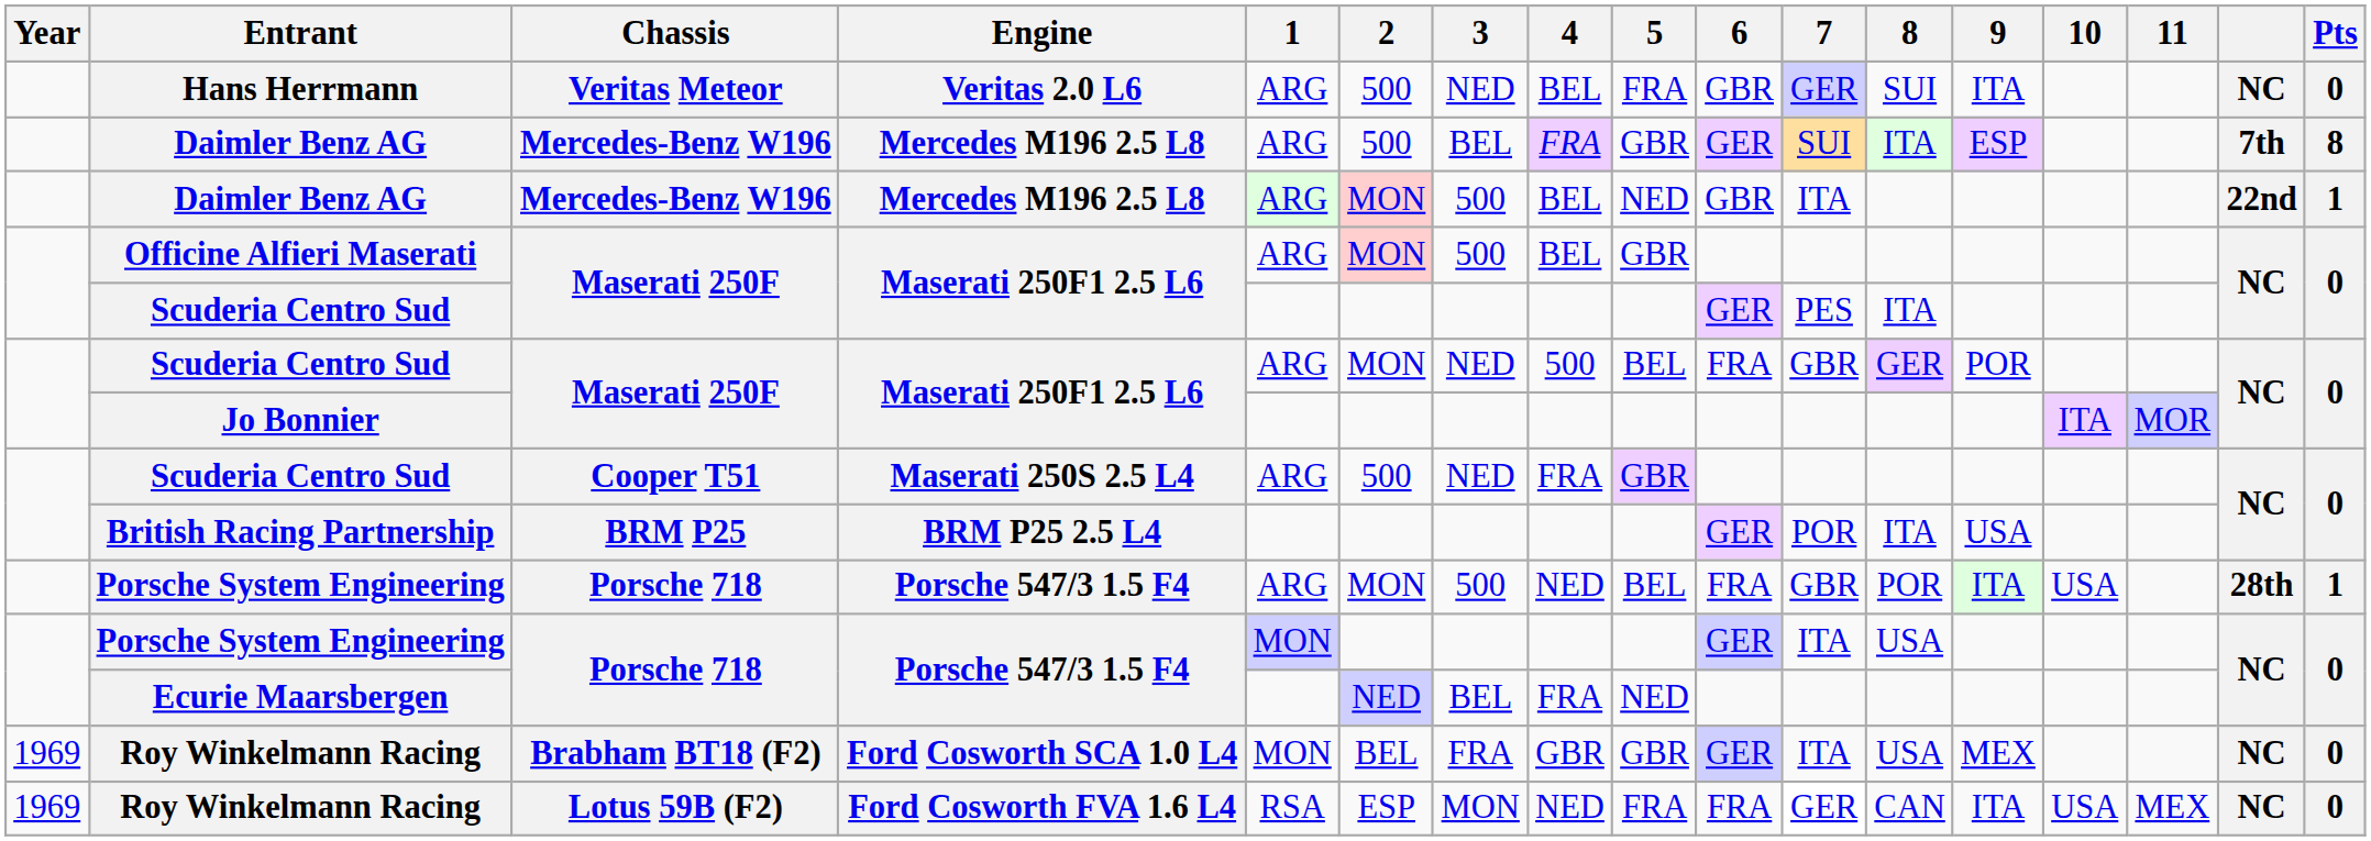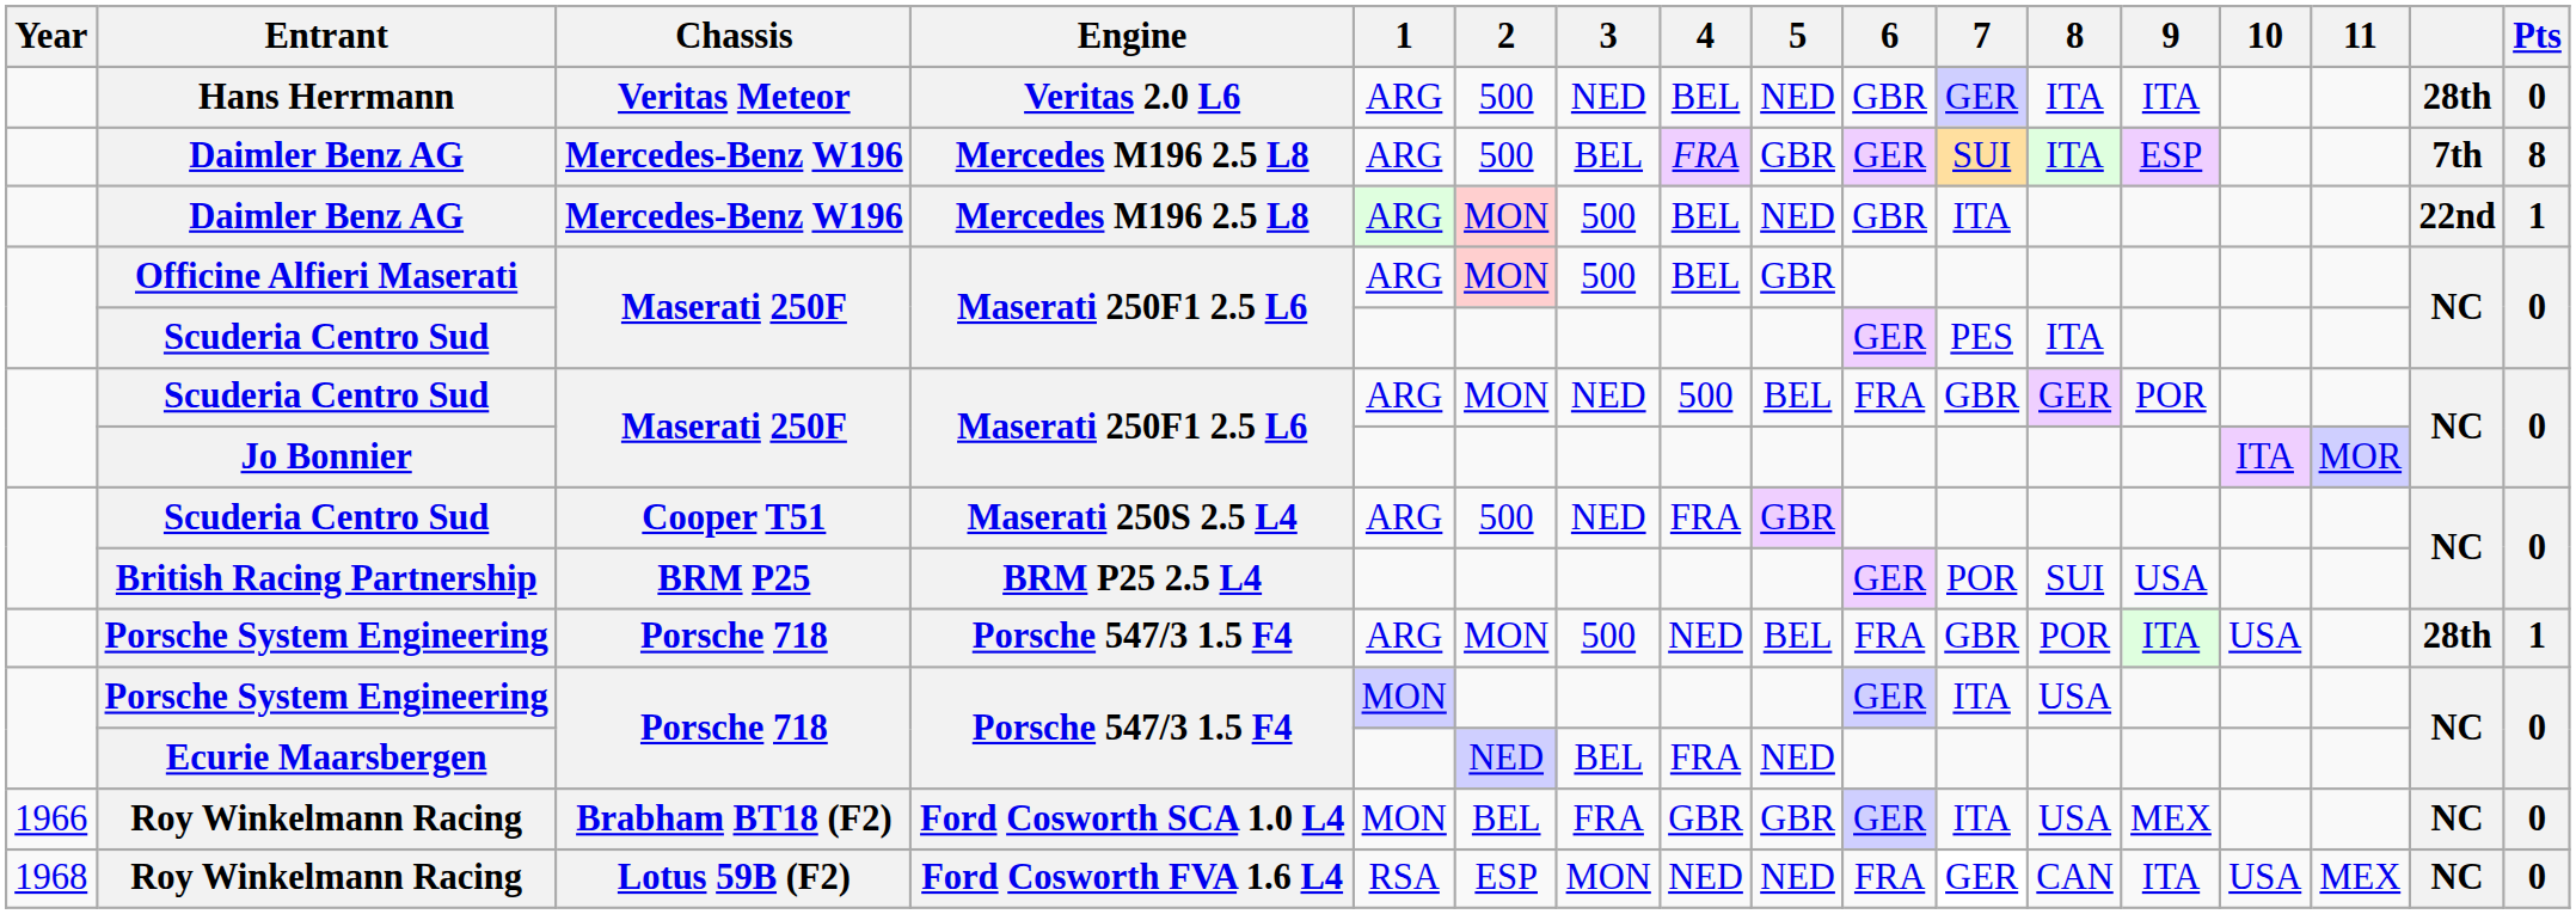Hans Herrmann | 5: FRA -> NED
Hans Herrmann | 8: SUI -> ITA
Hans Herrmann | column 16: NC -> 28th
British Racing Partnership | 8: ITA -> SUI
Roy Winkelmann Racing / Brabham BT18 (F2) | Year: 1969 -> 1966
Roy Winkelmann Racing / Lotus 59B (F2) | Year: 1969 -> 1968
Roy Winkelmann Racing / Lotus 59B (F2) | 5: FRA -> NED
